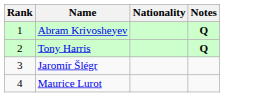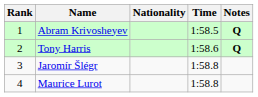+ column: Time | 1:58.5 | 1:58.6 | 1:58.8 | 1:58.8
